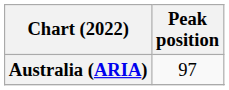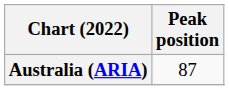Australia (ARIA) | Peak position: 97 -> 87
